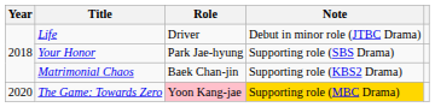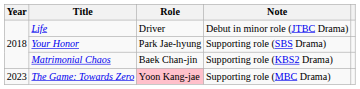The Game: Towards Zero | Year: 2020 -> 2023
The Game: Towards Zero | Note: gold background -> no background
